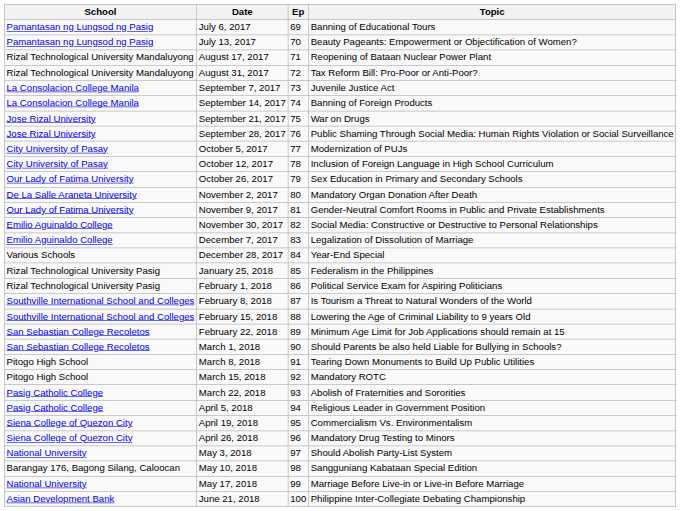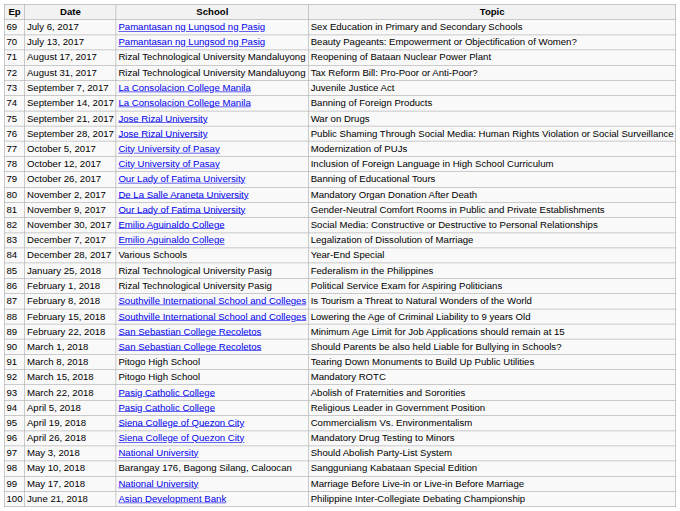columns swapped: Ep <-> School
July 6, 2017 | Topic: Banning of Educational Tours -> Sex Education in Primary and Secondary Schools
October 26, 2017 | Topic: Sex Education in Primary and Secondary Schools -> Banning of Educational Tours
